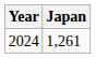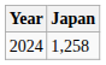2024 | Japan: 1,261 -> 1,258
